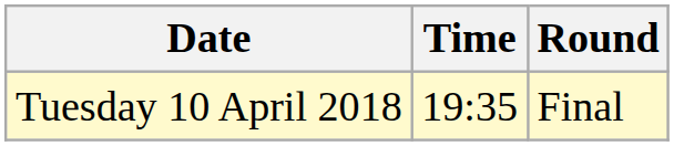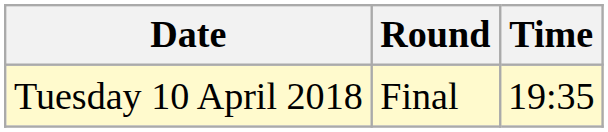columns swapped: Time <-> Round
